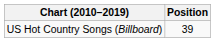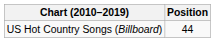US Hot Country Songs (Billboard) | Position: 39 -> 44
